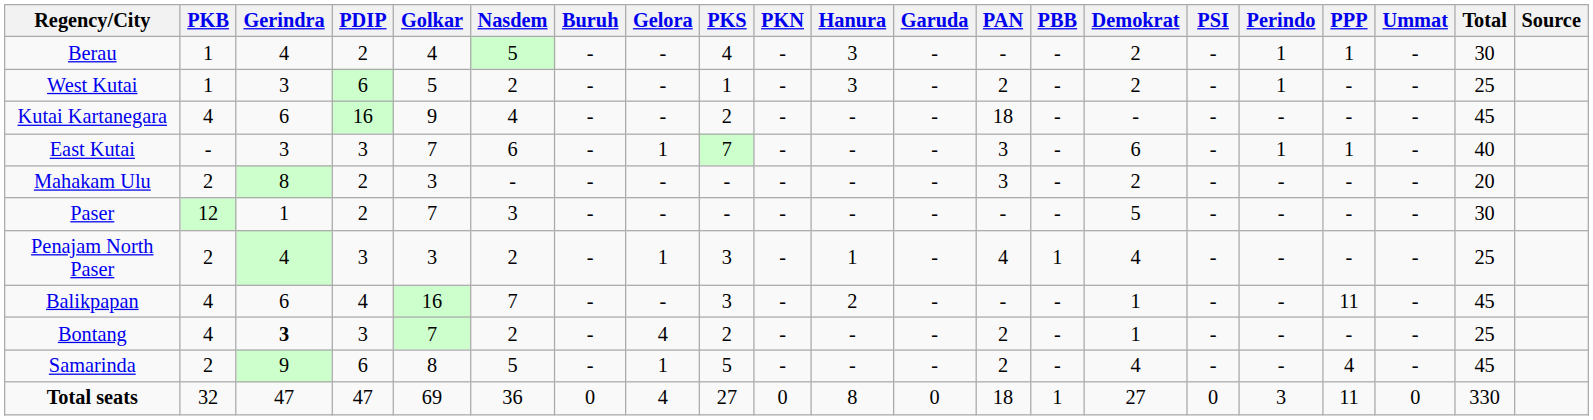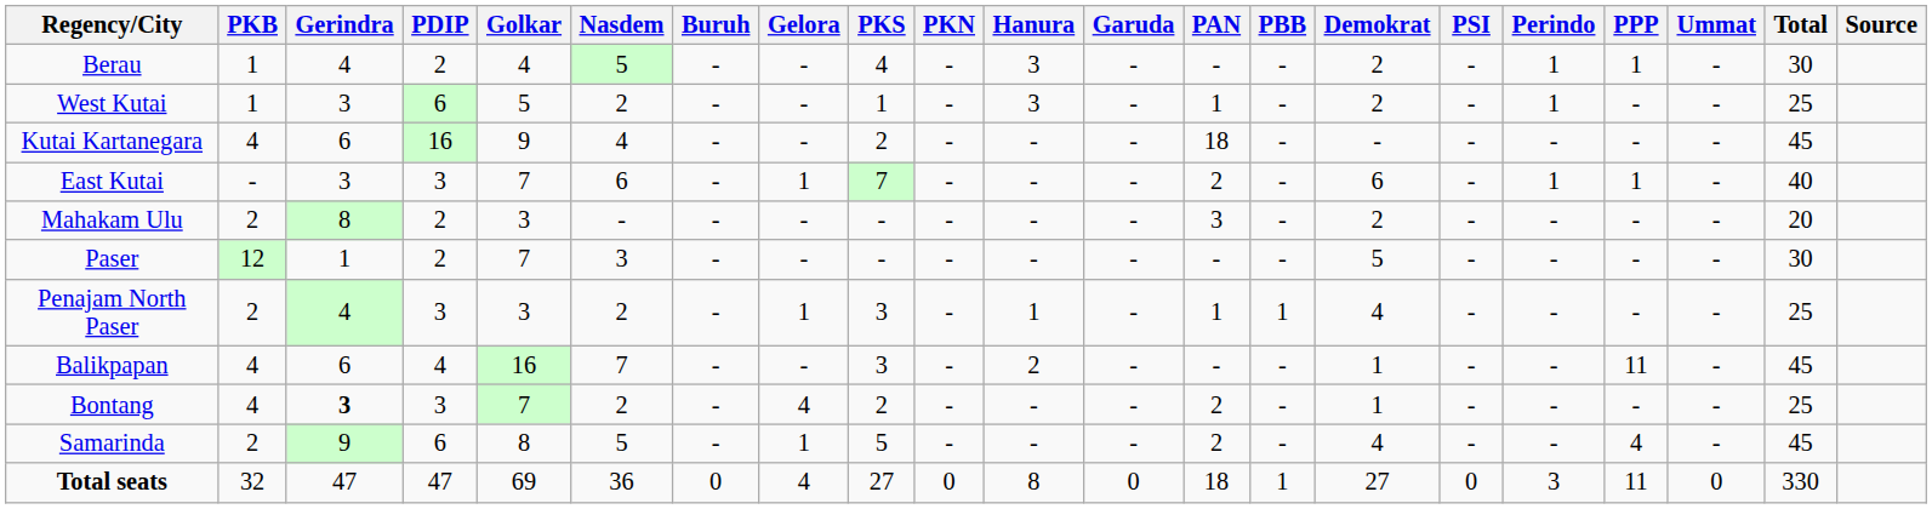West Kutai | PAN: 2 -> 1
East Kutai | PAN: 3 -> 2
Penajam North Paser | PAN: 4 -> 1
